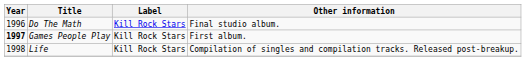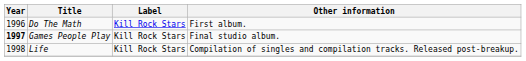Do The Math | Other information: Final studio album. -> First album.
Games People Play | Other information: First album. -> Final studio album.
